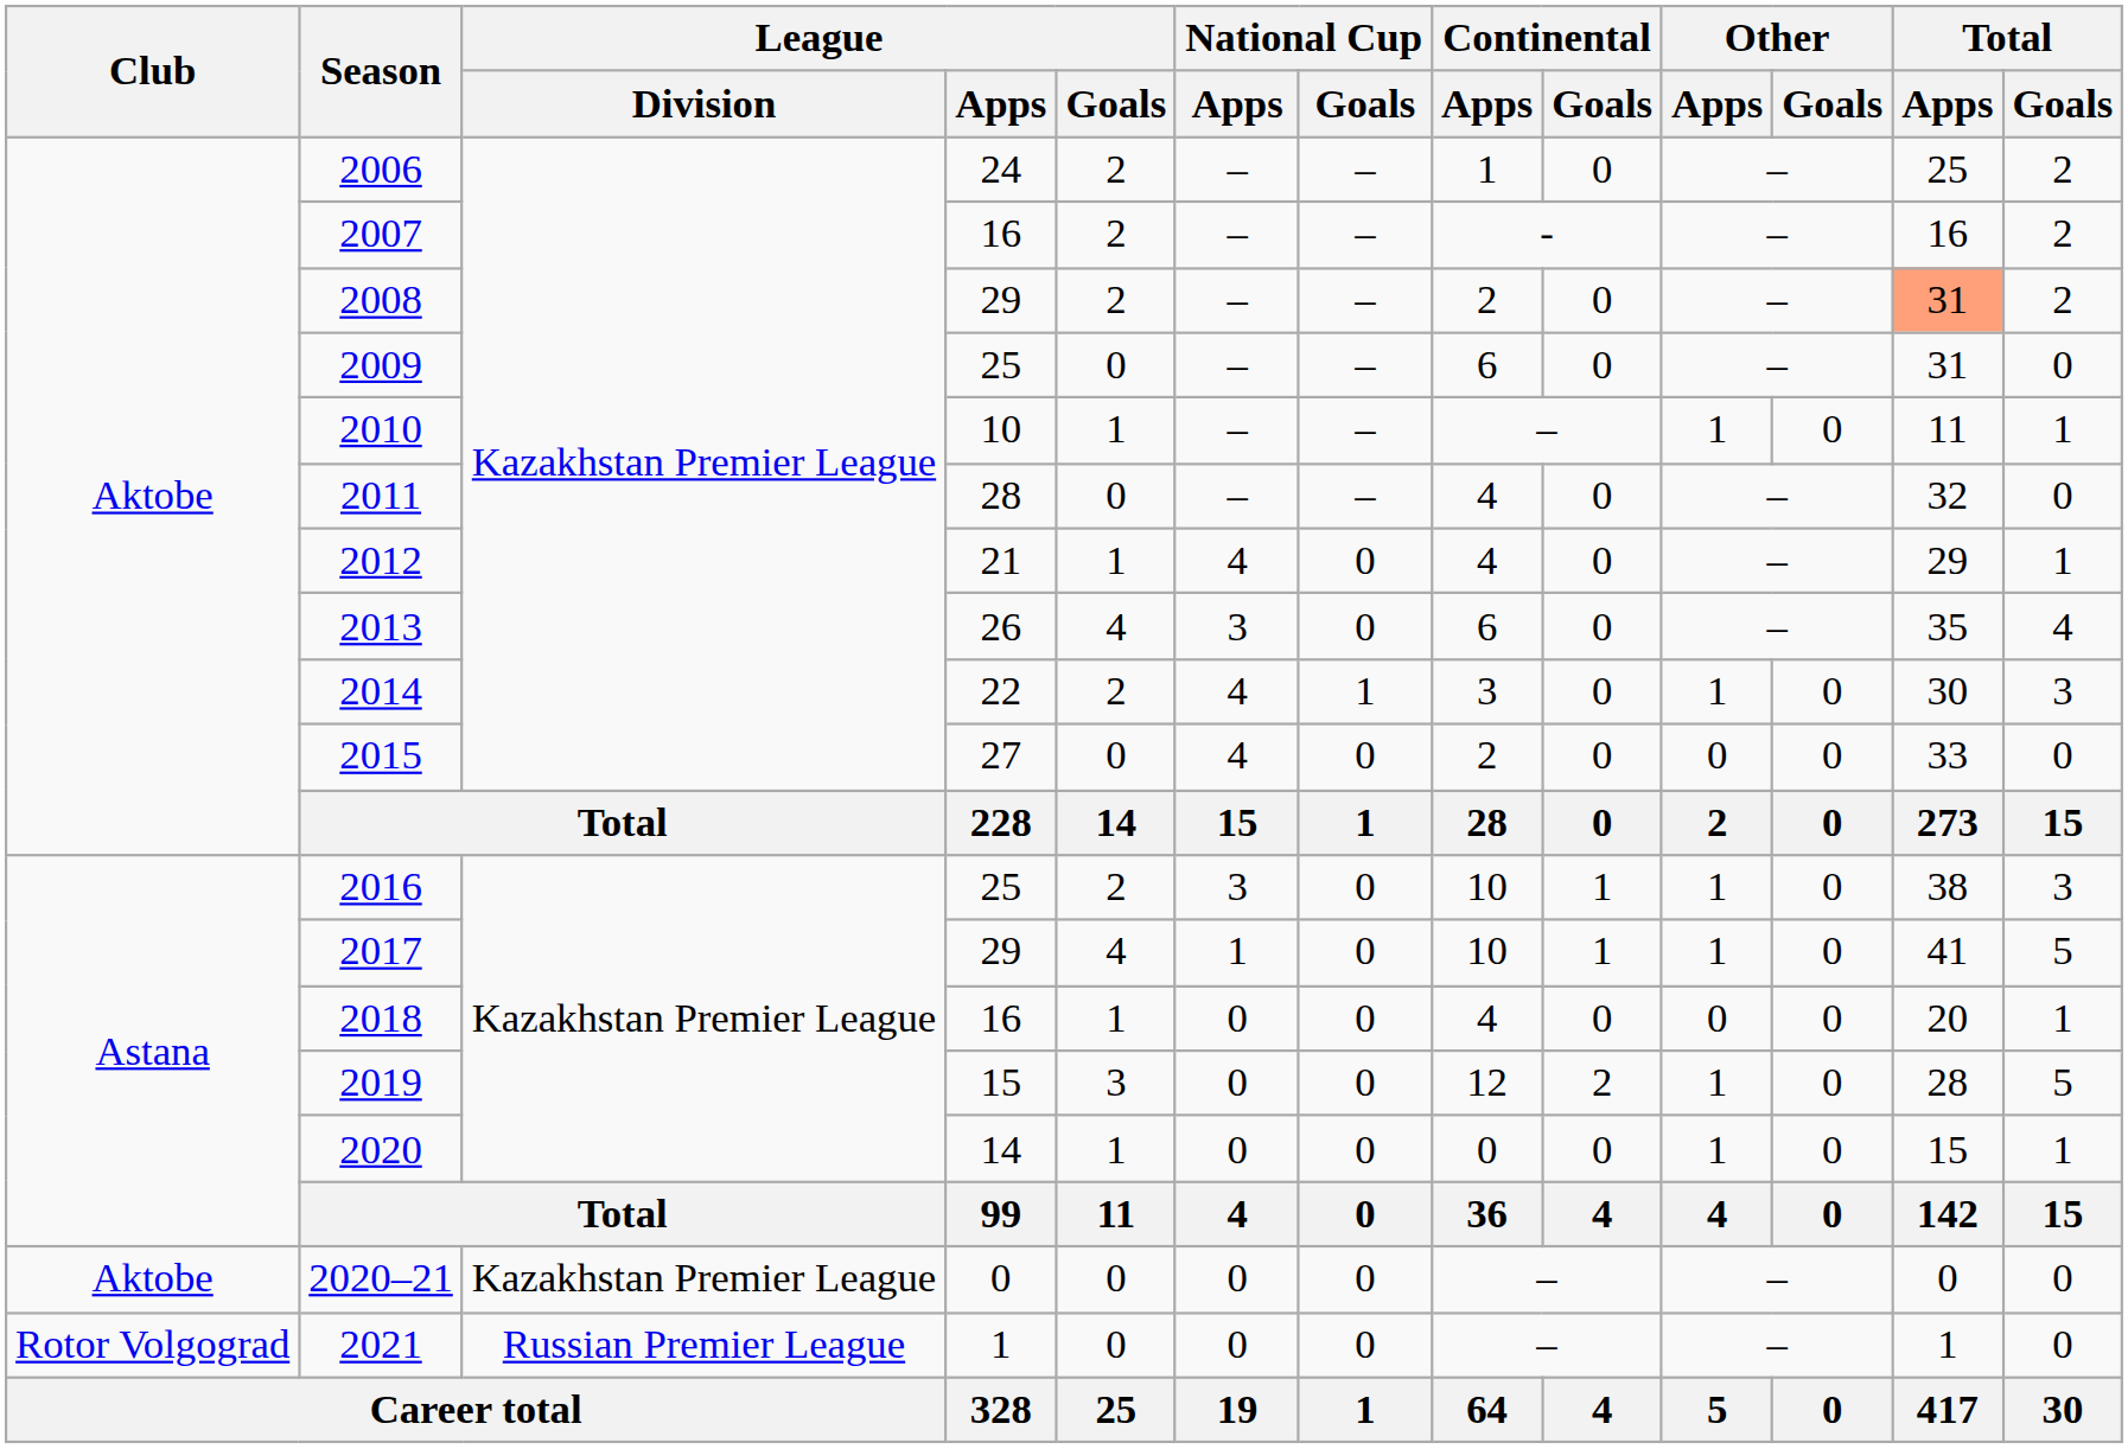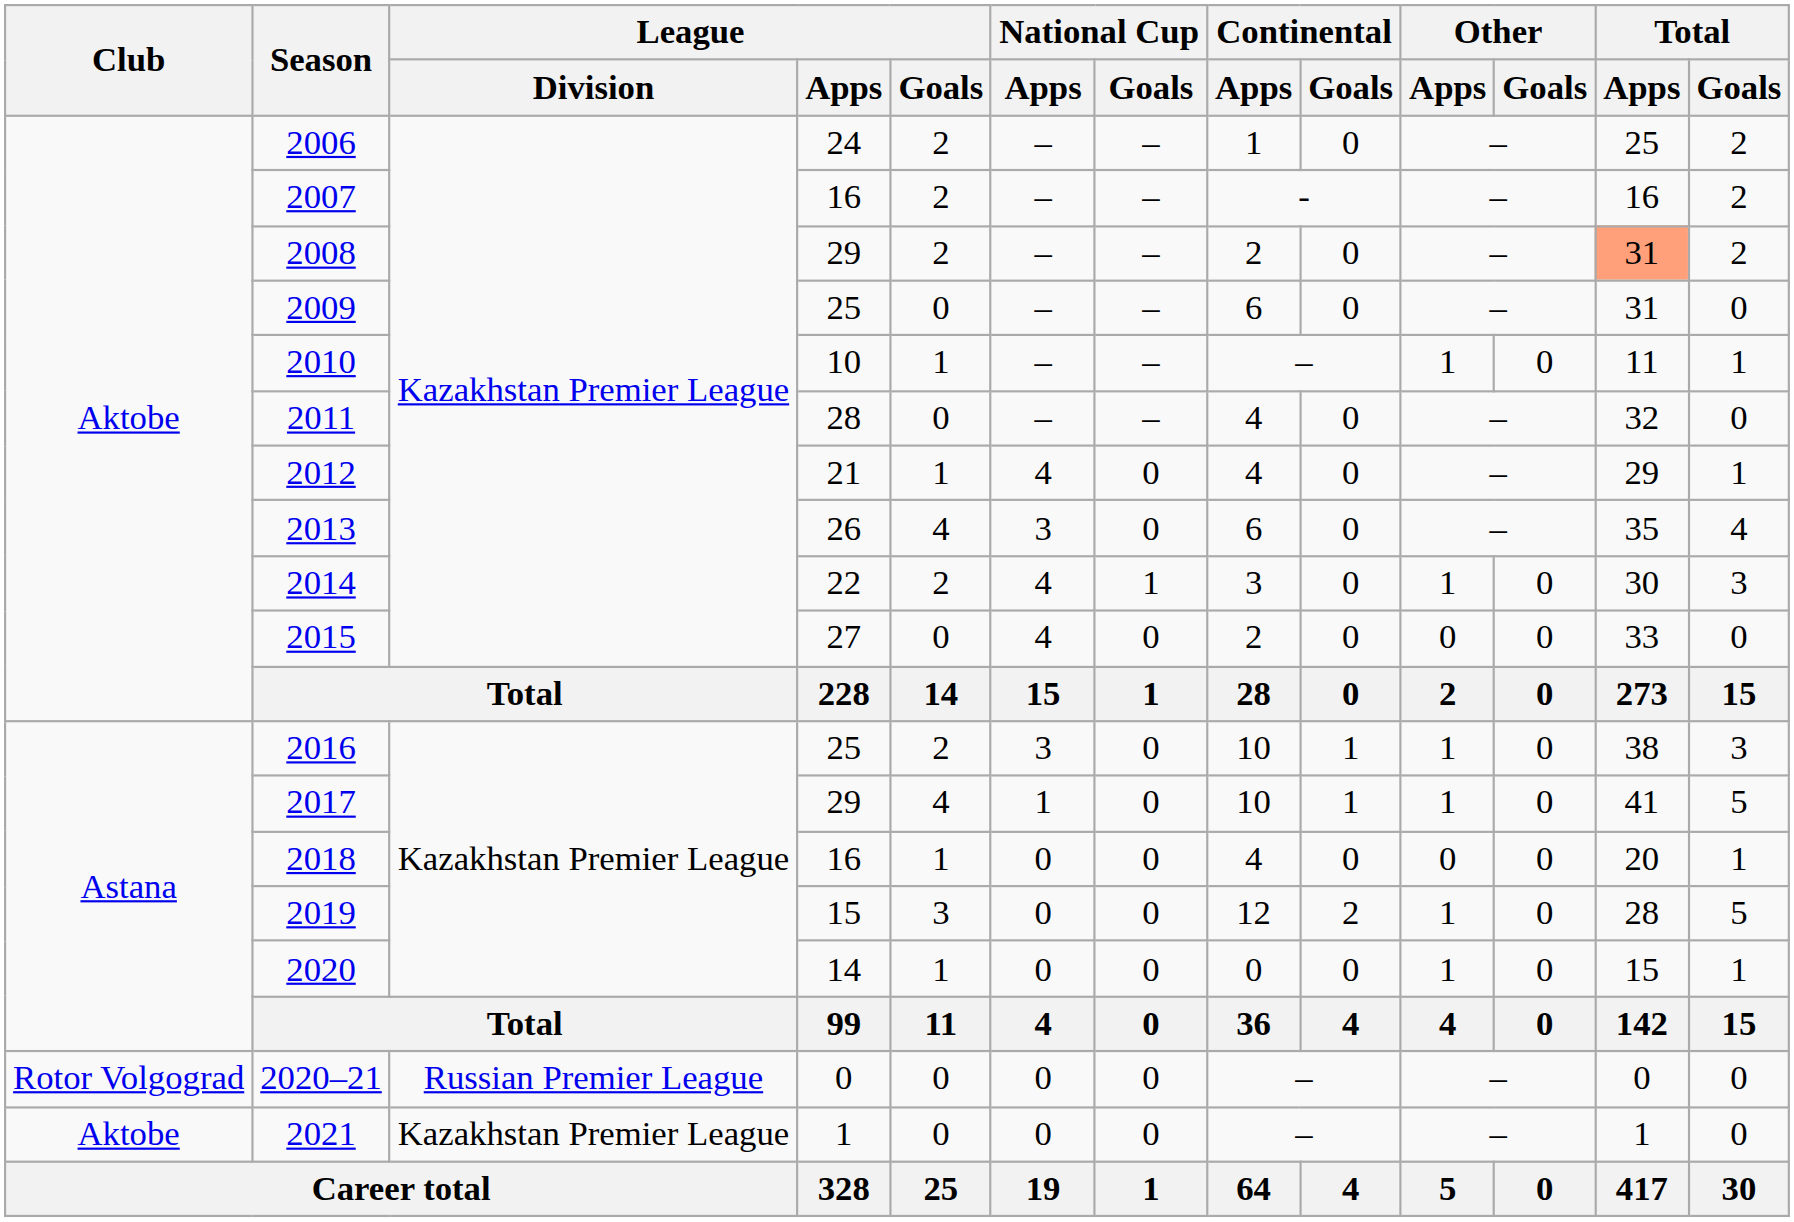2020–21 | Club: Aktobe -> Rotor Volgograd
2020–21 | League / Division: Kazakhstan Premier League -> Russian Premier League
2021 | Club: Rotor Volgograd -> Aktobe
2021 | League / Division: Russian Premier League -> Kazakhstan Premier League
